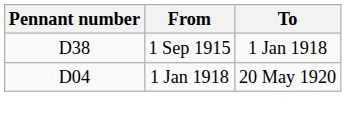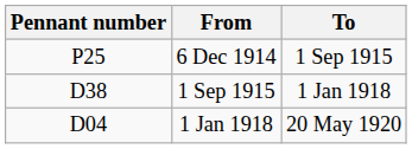+ row: P25 | 6 Dec 1914 | 1 Sep 1915
